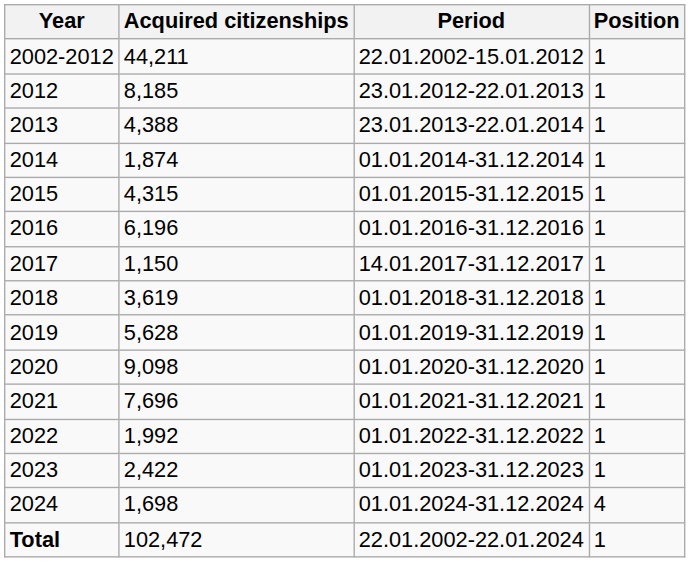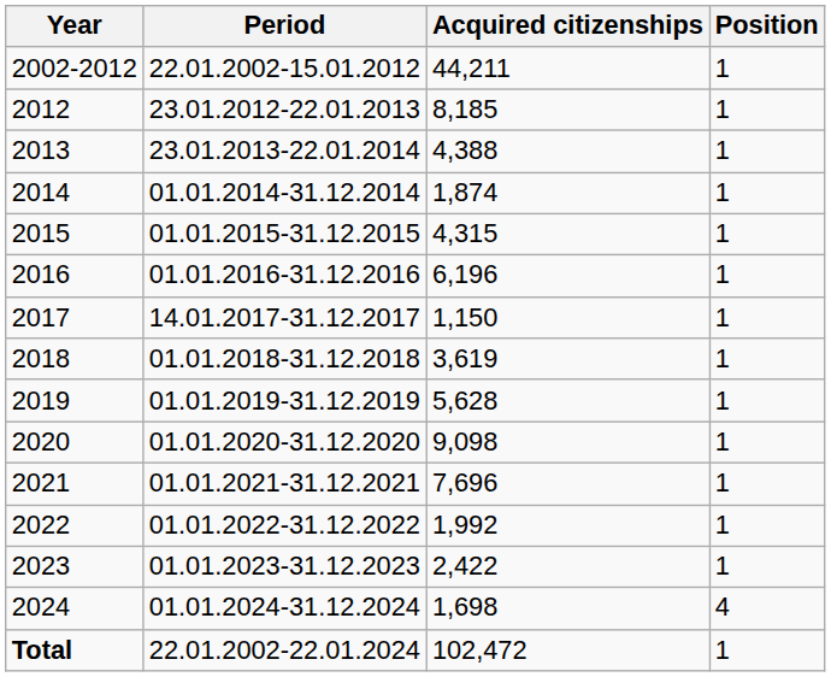columns swapped: Period <-> Acquired citizenships
